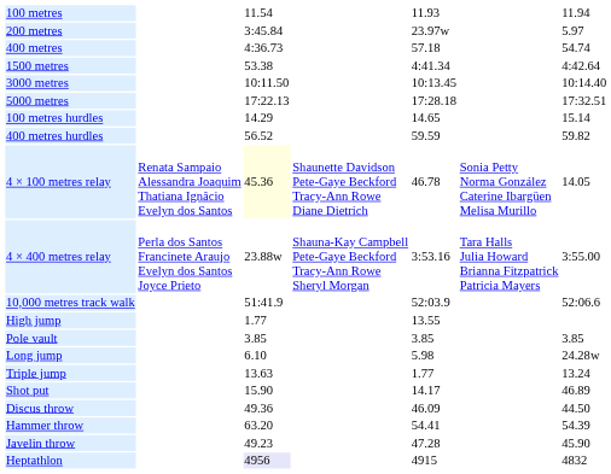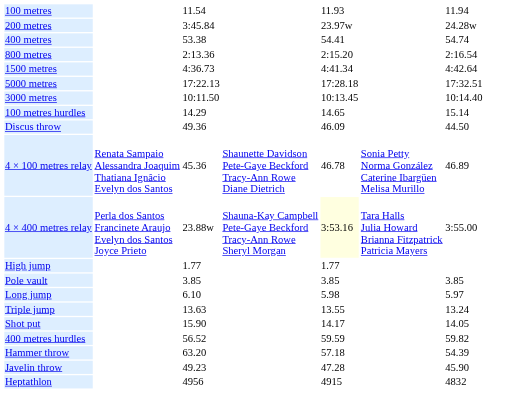200 metres | column 7: 5.97 -> 24.28w
400 metres | column 3: 4:36.73 -> 53.38
400 metres | column 5: 57.18 -> 54.41
+ row: 800 metres | 2:13.36 | 2:15.20 | 2:16.54
1500 metres | column 3: 53.38 -> 4:36.73
rows swapped: 3000 metres <-> 5000 metres
rows swapped: 400 metres hurdles <-> Discus throw
4 × 100 metres relay | column 3: lightyellow background -> no background
4 × 100 metres relay | column 7: 14.05 -> 46.89
4 × 400 metres relay | column 5: no background -> lightyellow background
- row: 10,000 metres track walk | 51:41.9 | 52:03.9 | 52:06.6
High jump | column 5: 13.55 -> 1.77
Long jump | column 7: 24.28w -> 5.97
Triple jump | column 5: 1.77 -> 13.55
Shot put | column 7: 46.89 -> 14.05
Hammer throw | column 5: 54.41 -> 57.18
Heptathlon | column 3: lavender background -> no background
